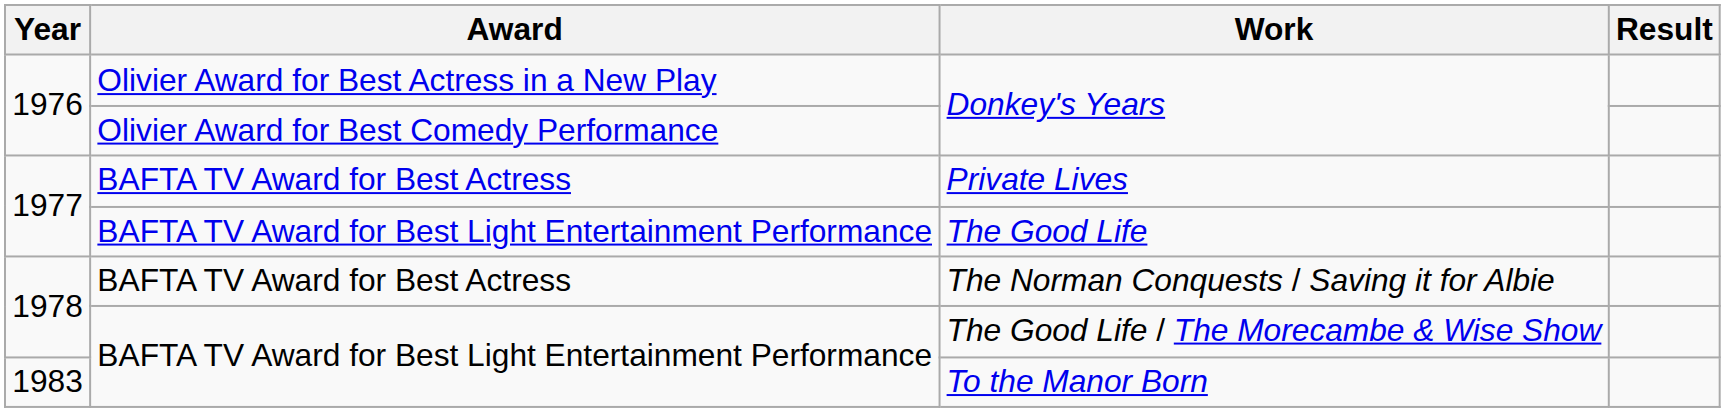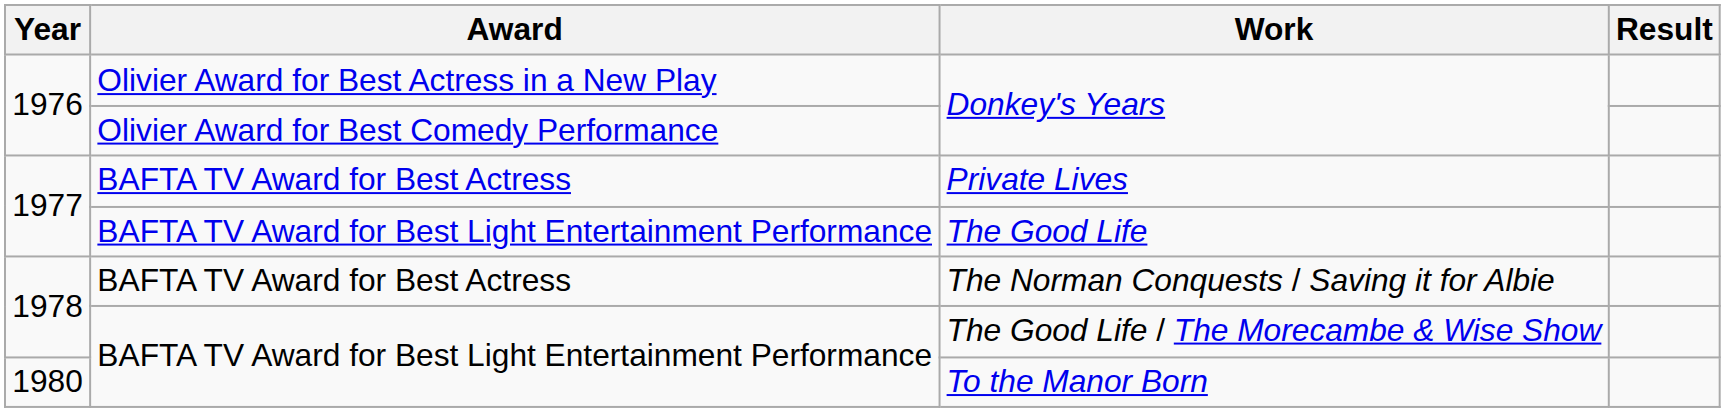To the Manor Born | Year: 1983 -> 1980
